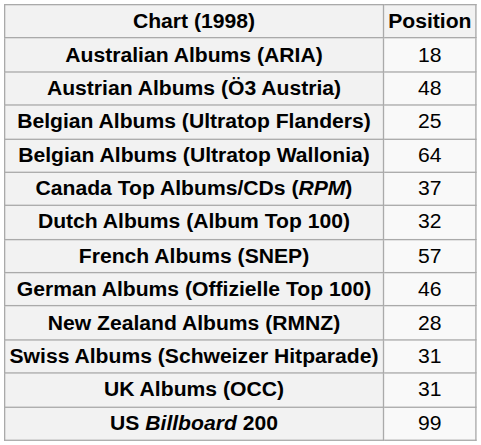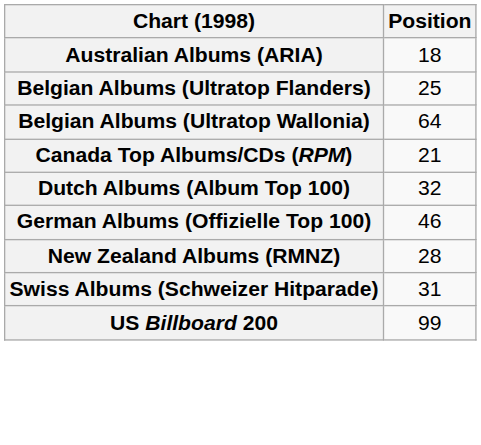- row: Austrian Albums (Ö3 Austria) | 48
Canada Top Albums/CDs (RPM) | Position: 37 -> 21
- row: French Albums (SNEP) | 57
- row: UK Albums (OCC) | 31
